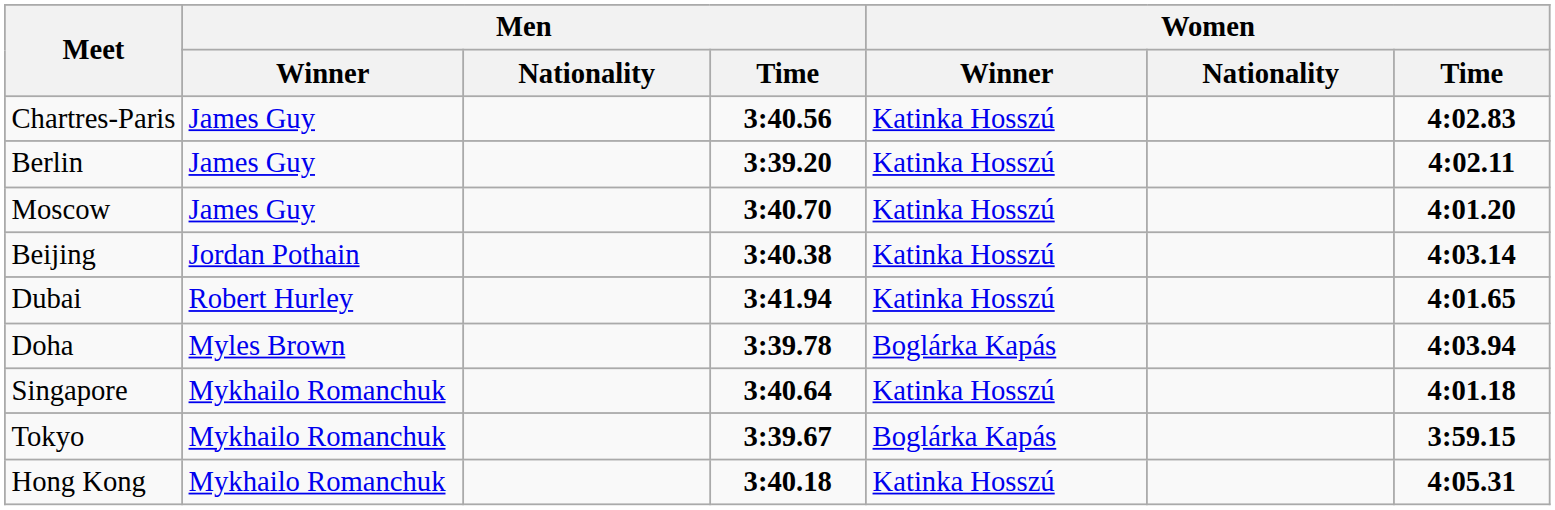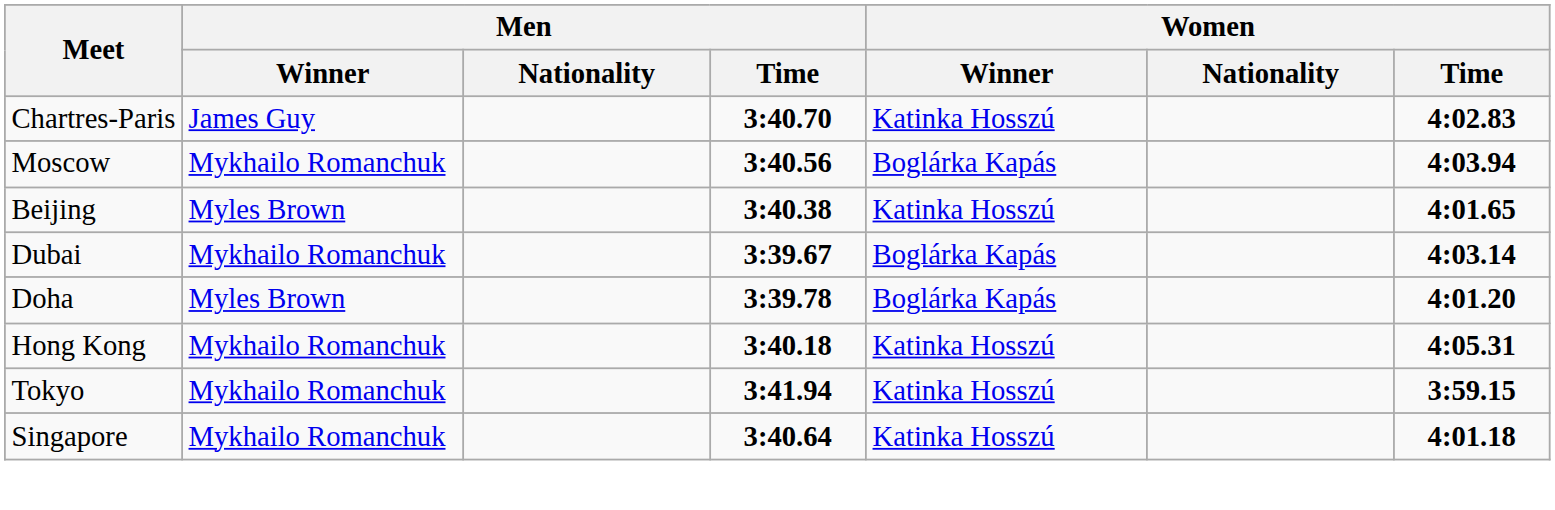Chartres-Paris | Men / Time: 3:40.56 -> 3:40.70
- row: Berlin | James Guy | 3:39.20 | Katinka Hosszú | 4:02.11
Moscow | Men / Winner: James Guy -> Mykhailo Romanchuk
Moscow | Men / Time: 3:40.70 -> 3:40.56
Moscow | Women / Winner: Katinka Hosszú -> Boglárka Kapás
Moscow | Women / Time: 4:01.20 -> 4:03.94
Beijing | Men / Winner: Jordan Pothain -> Myles Brown
Beijing | Women / Time: 4:03.14 -> 4:01.65
Dubai | Men / Winner: Robert Hurley -> Mykhailo Romanchuk
Dubai | Men / Time: 3:41.94 -> 3:39.67
Dubai | Women / Winner: Katinka Hosszú -> Boglárka Kapás
Dubai | Women / Time: 4:01.65 -> 4:03.14
Doha | Women / Time: 4:03.94 -> 4:01.20
rows swapped: Singapore <-> Hong Kong
Tokyo | Men / Time: 3:39.67 -> 3:41.94
Tokyo | Women / Winner: Boglárka Kapás -> Katinka Hosszú
